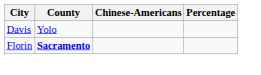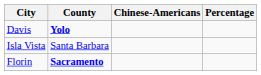Davis | County: normal -> bold
+ row: Isla Vista | Santa Barbara
